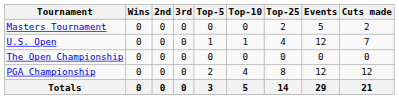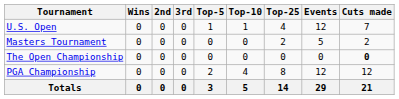rows swapped: Masters Tournament <-> U.S. Open
The Open Championship | Cuts made: normal -> bold
